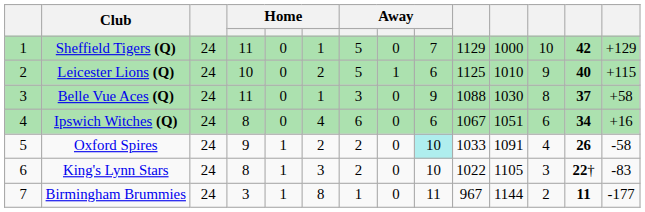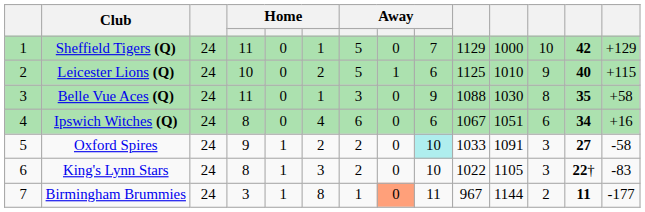Belle Vue Aces (Q) | column 13: 37 -> 35
Oxford Spires | column 12: 4 -> 3
Oxford Spires | column 13: 26 -> 27
Birmingham Brummies | column 8: no background -> lightsalmon background
